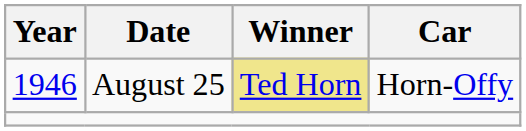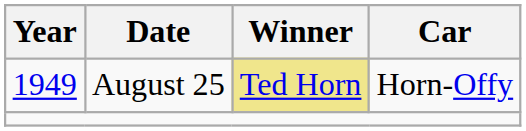August 25 | Year: 1946 -> 1949
